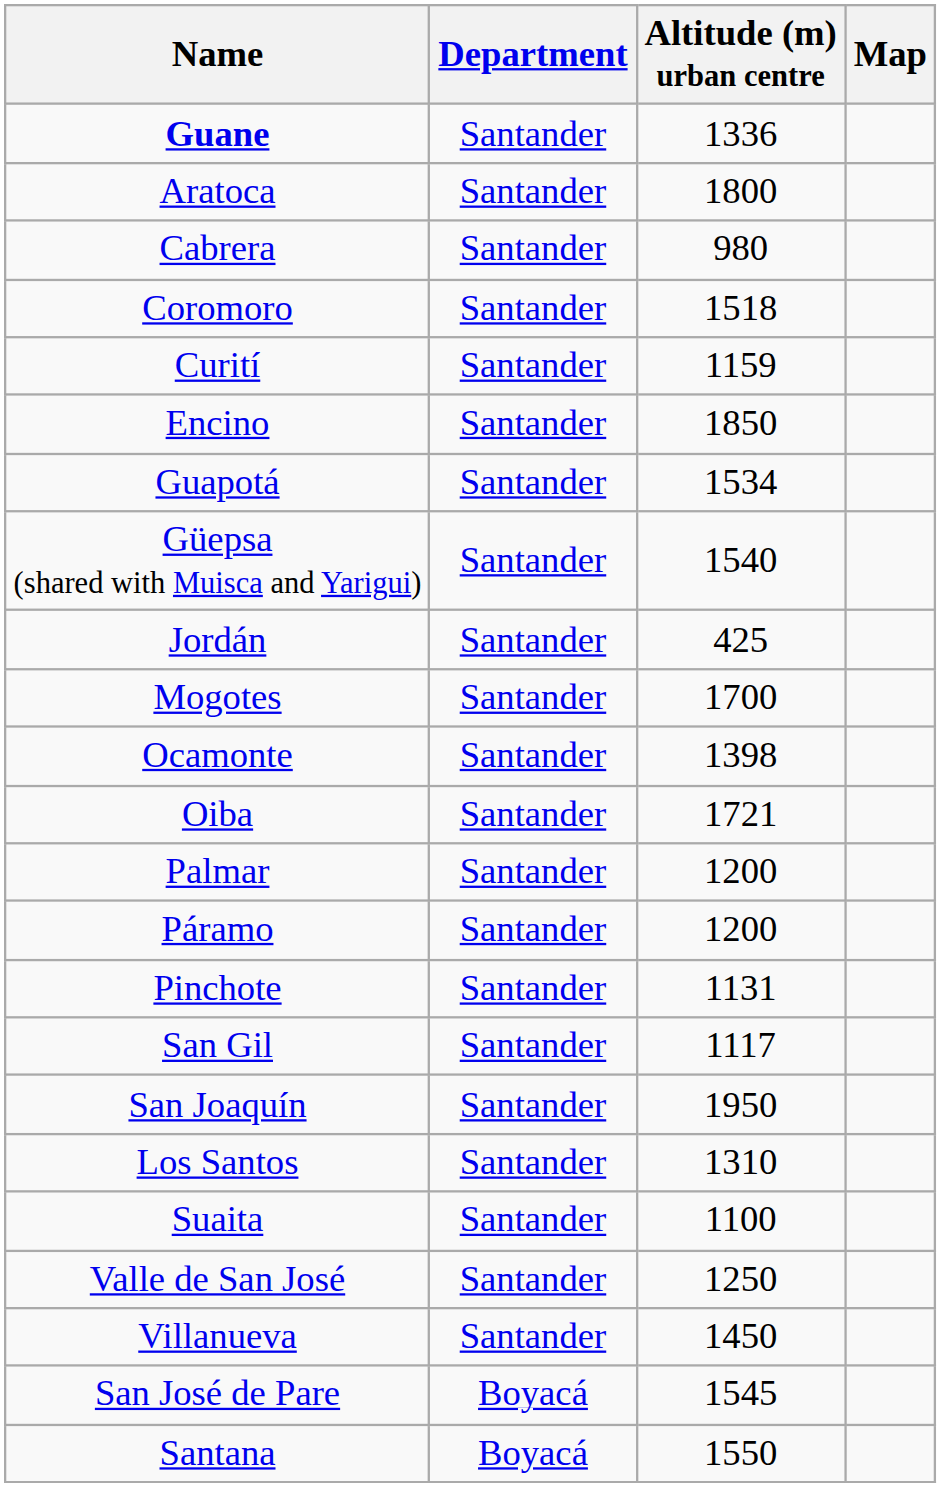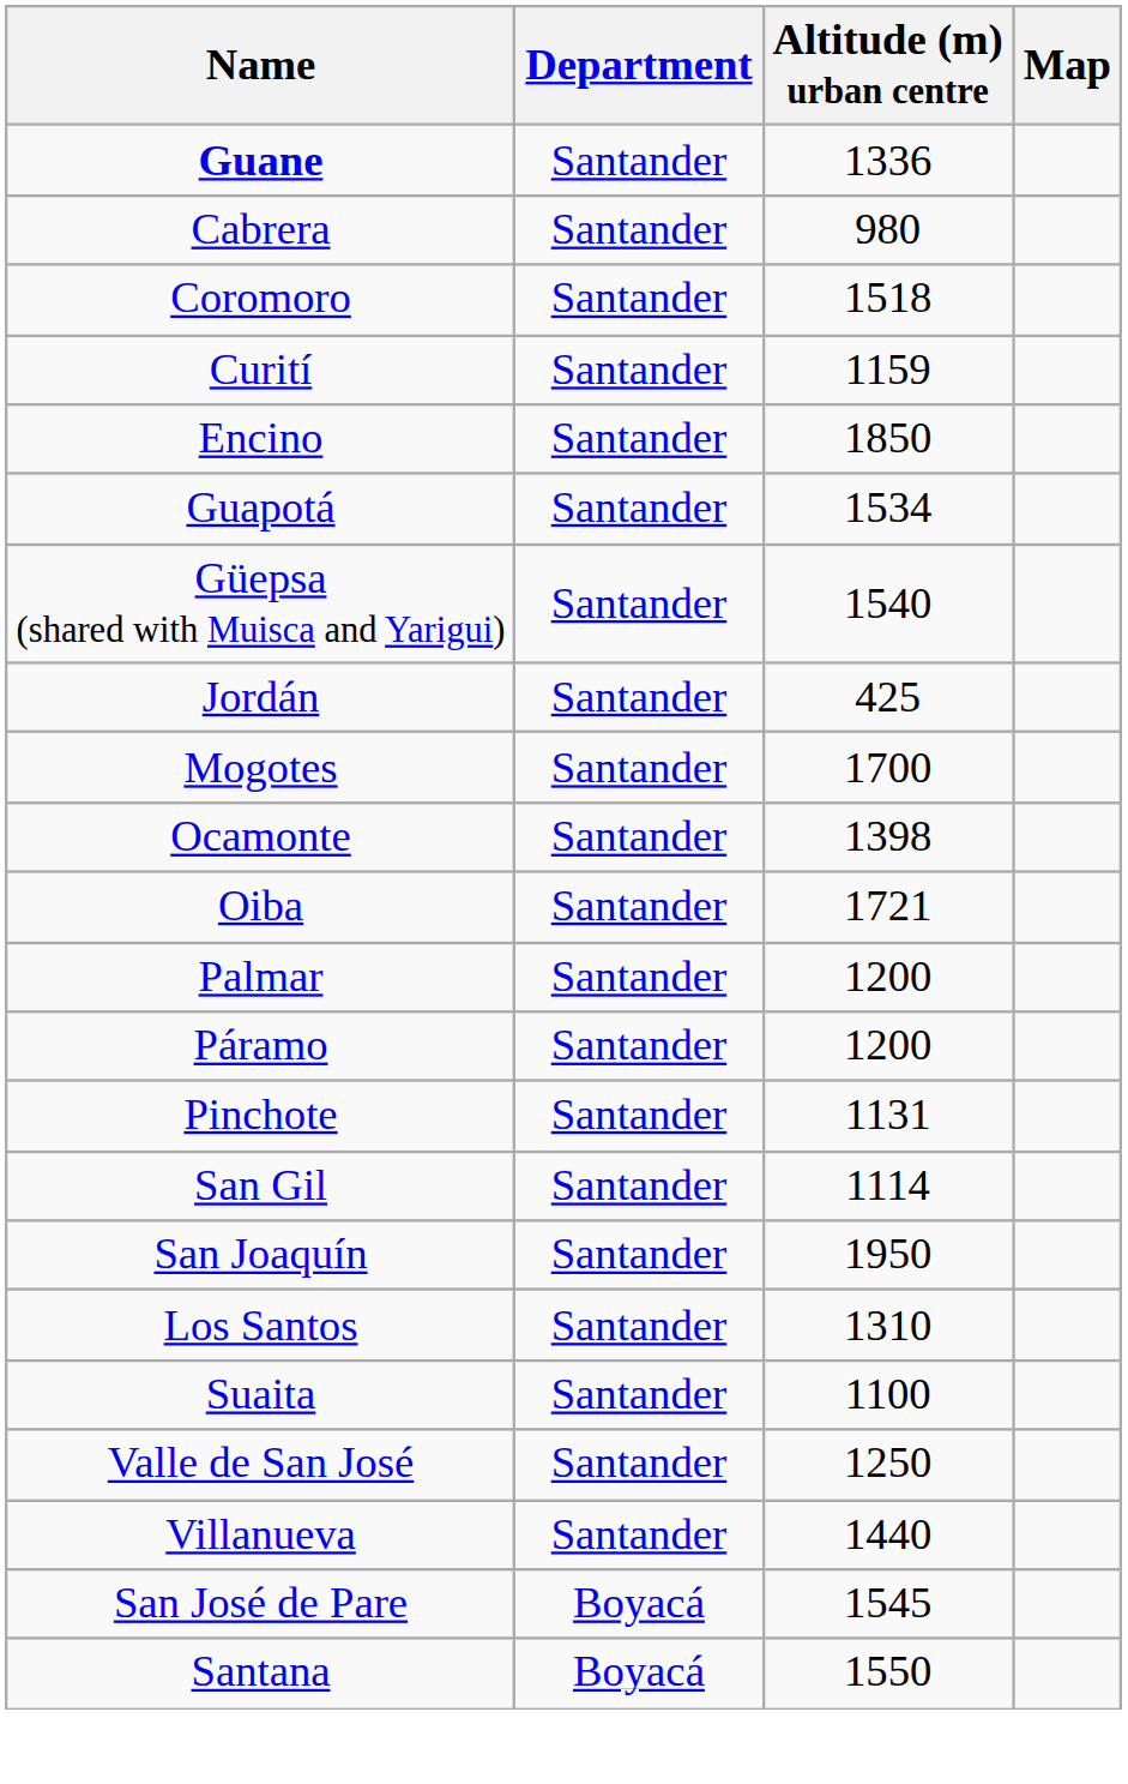- row: Aratoca | Santander | 1800
San Gil | Altitude (m) urban centre: 1117 -> 1114
Villanueva | Altitude (m) urban centre: 1450 -> 1440
